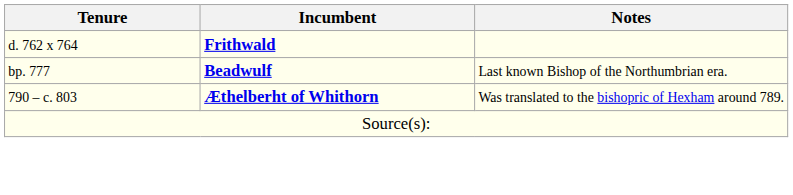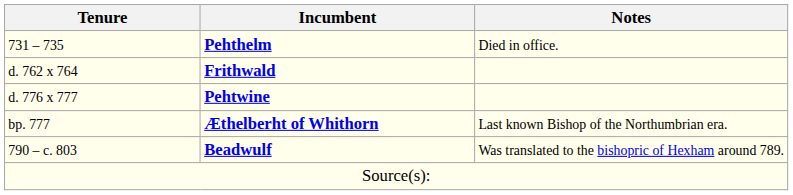+ row: 731 – 735 | Pehthelm | Died in office.
+ row: d. 776 x 777 | Pehtwine
bp. 777 | Incumbent: Beadwulf -> Æthelberht of Whithorn
790 – c. 803 | Incumbent: Æthelberht of Whithorn -> Beadwulf
